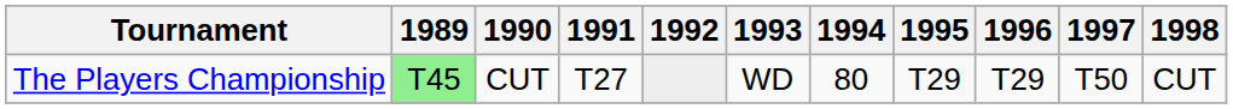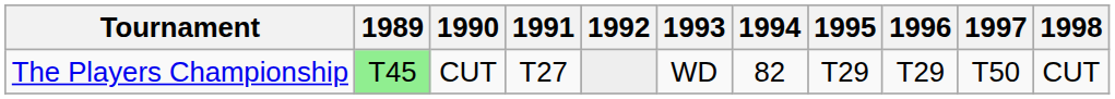The Players Championship | 1994: 80 -> 82
